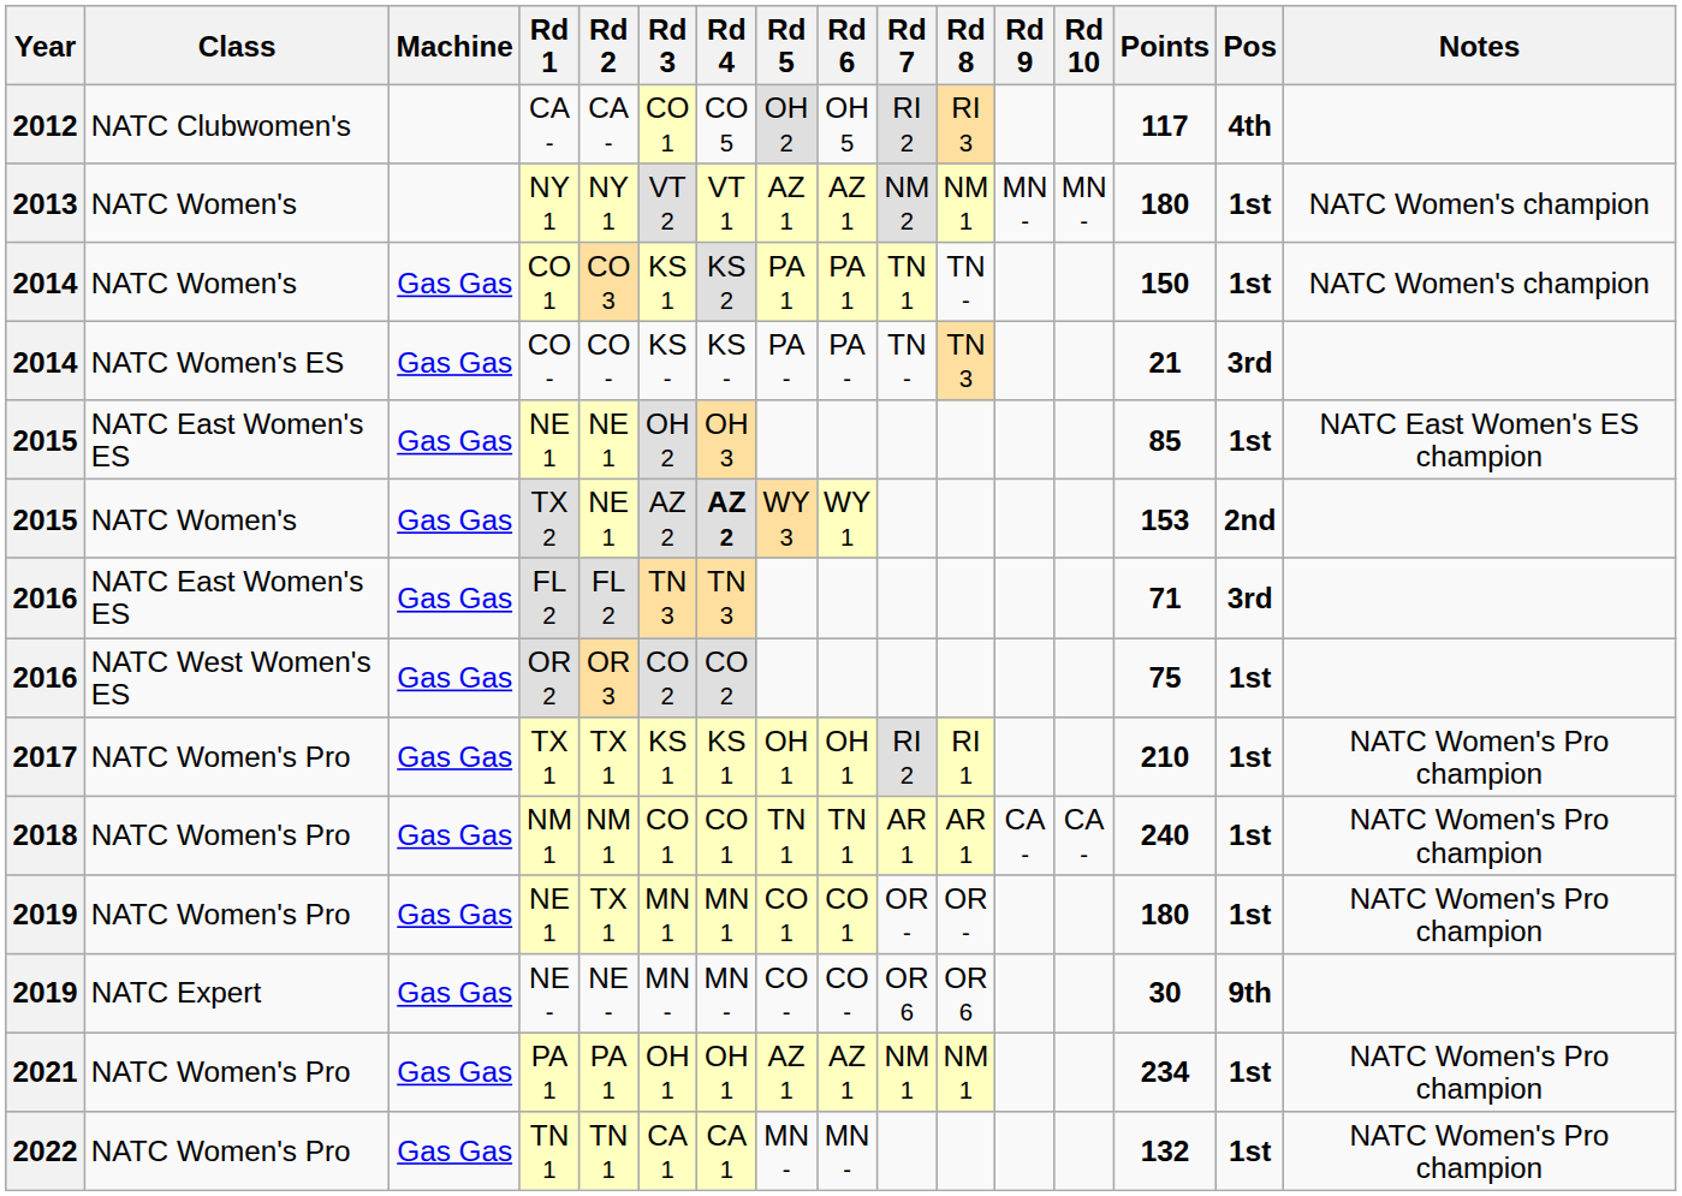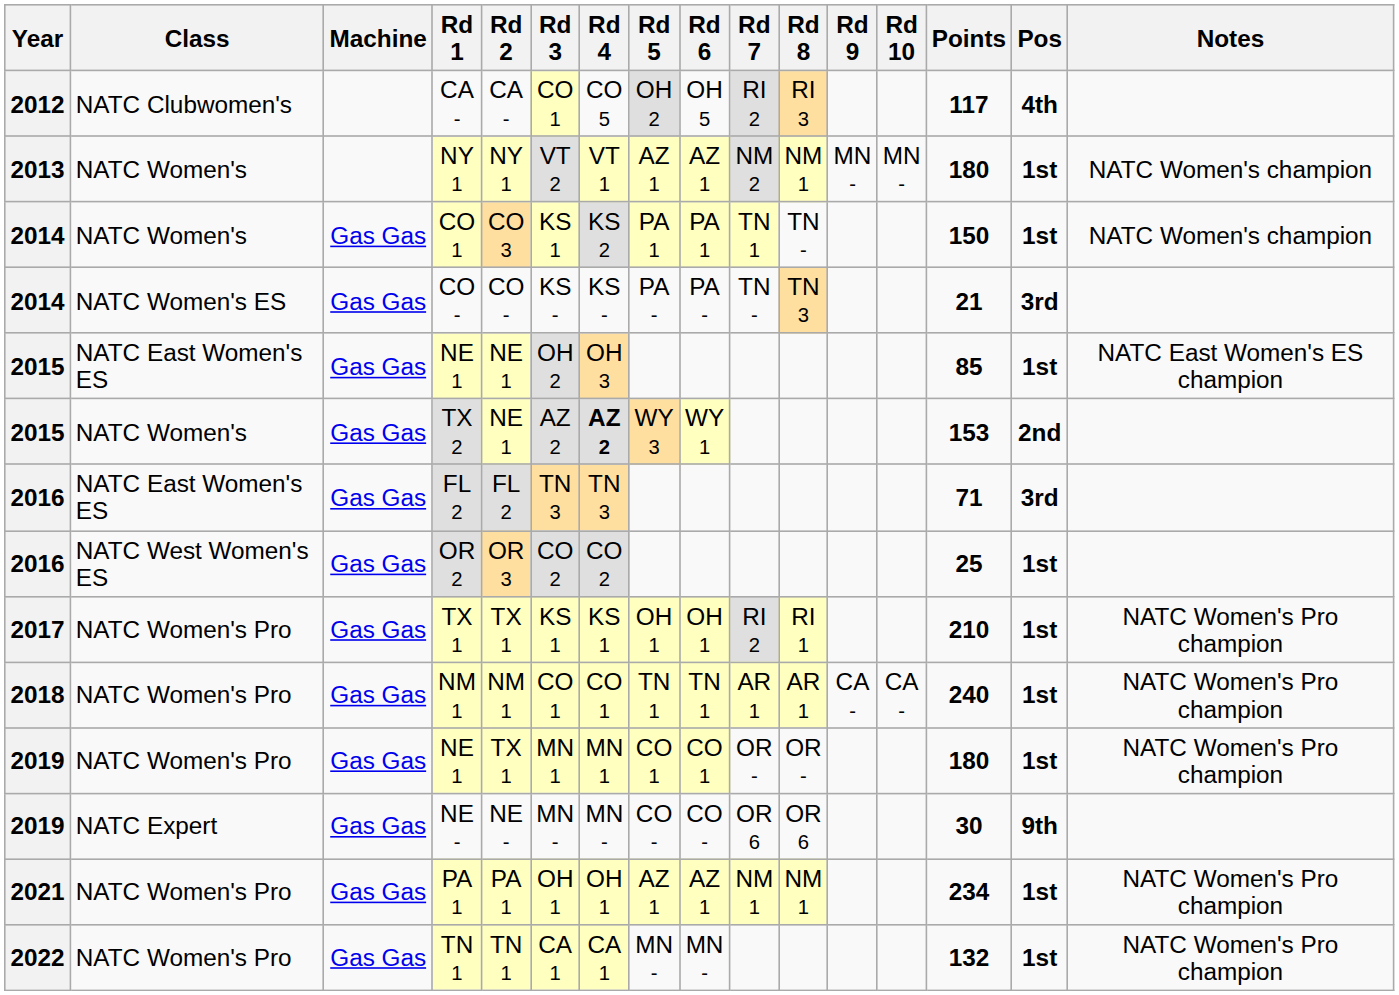OR 2 | Points: 75 -> 25
